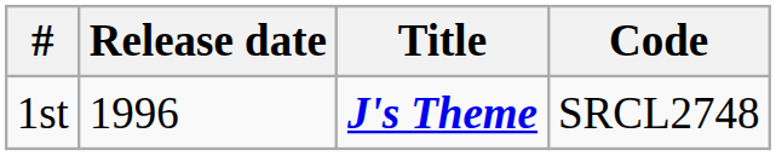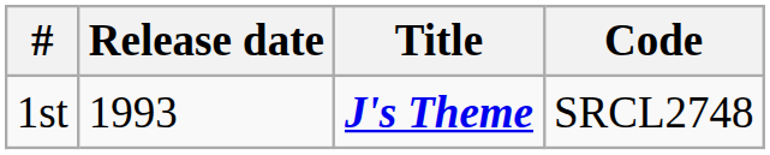1st | Release date: 1996 -> 1993
